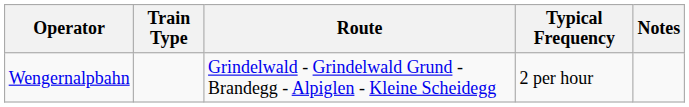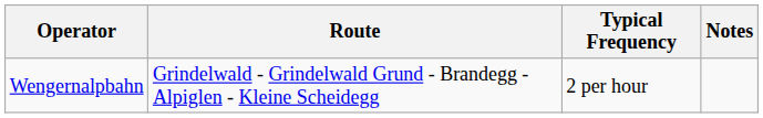- column: Train Type
